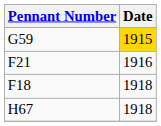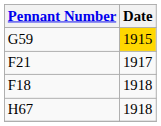F21 | Date: 1916 -> 1917
